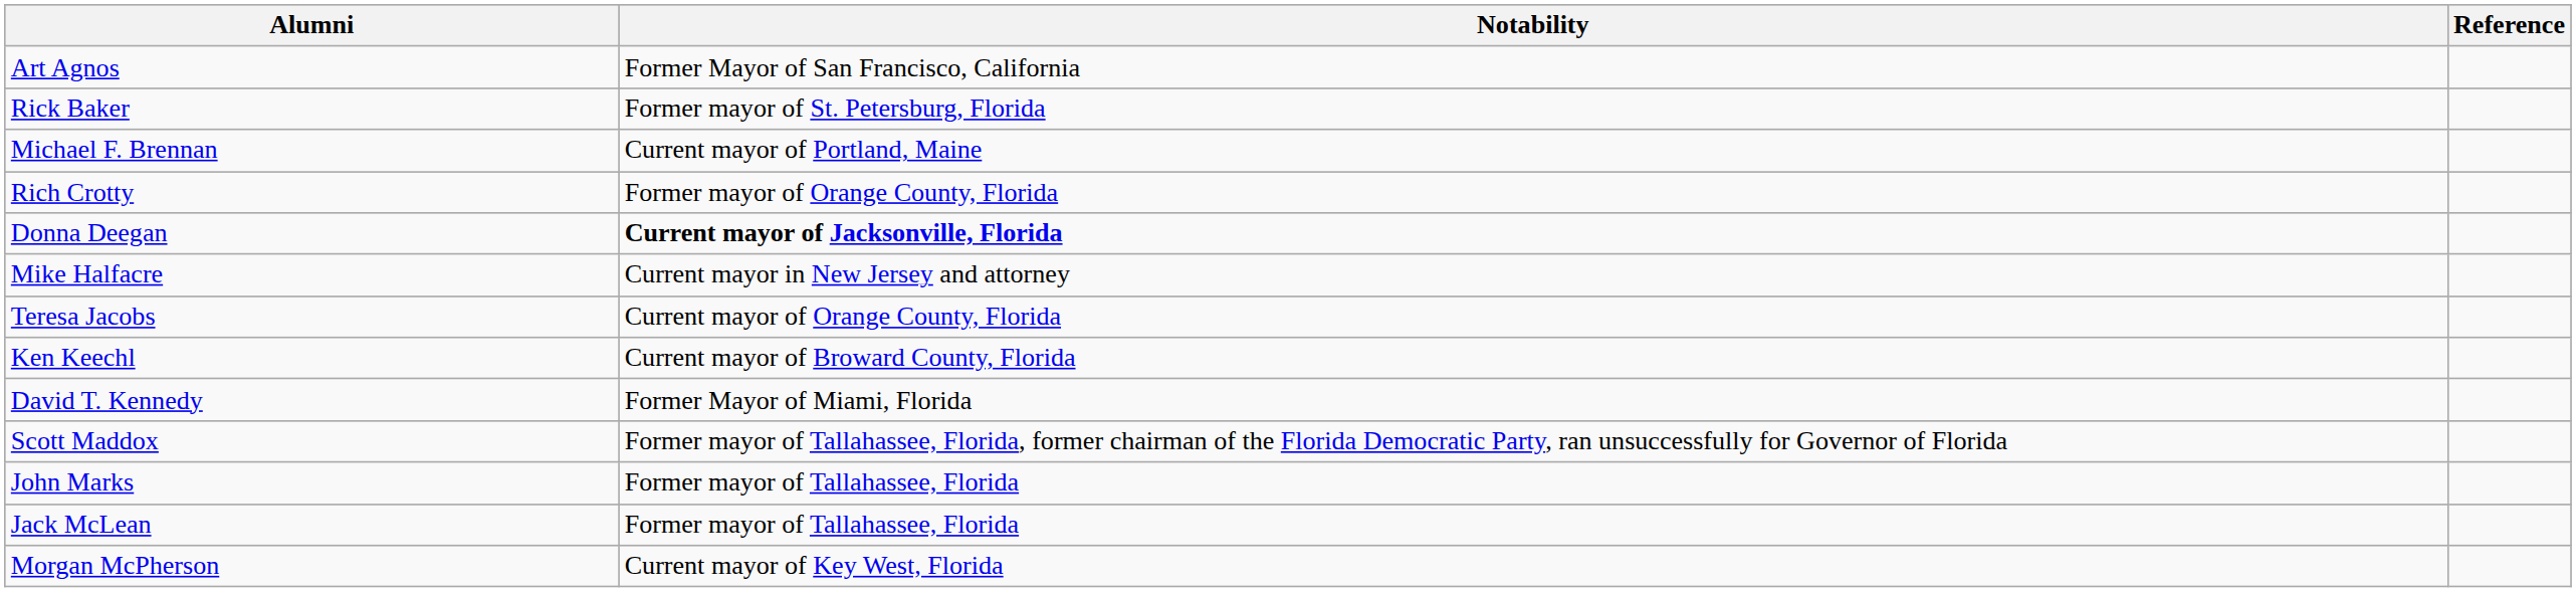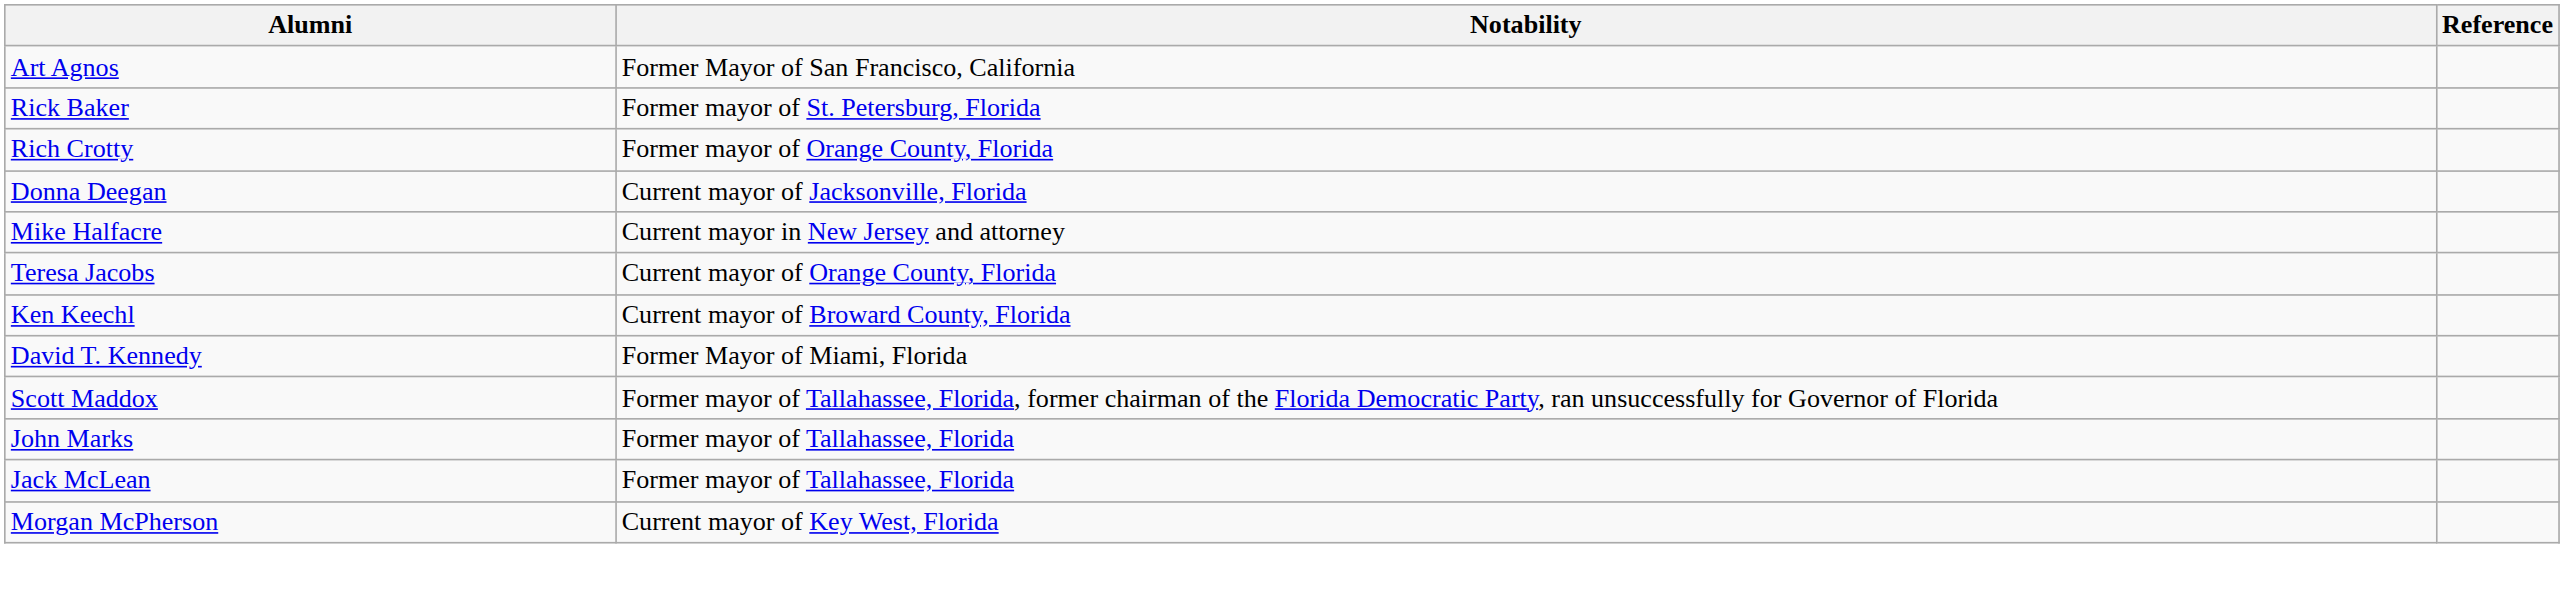- row: Michael F. Brennan | Current mayor of Portland, Maine
Donna Deegan | Notability: bold -> normal
